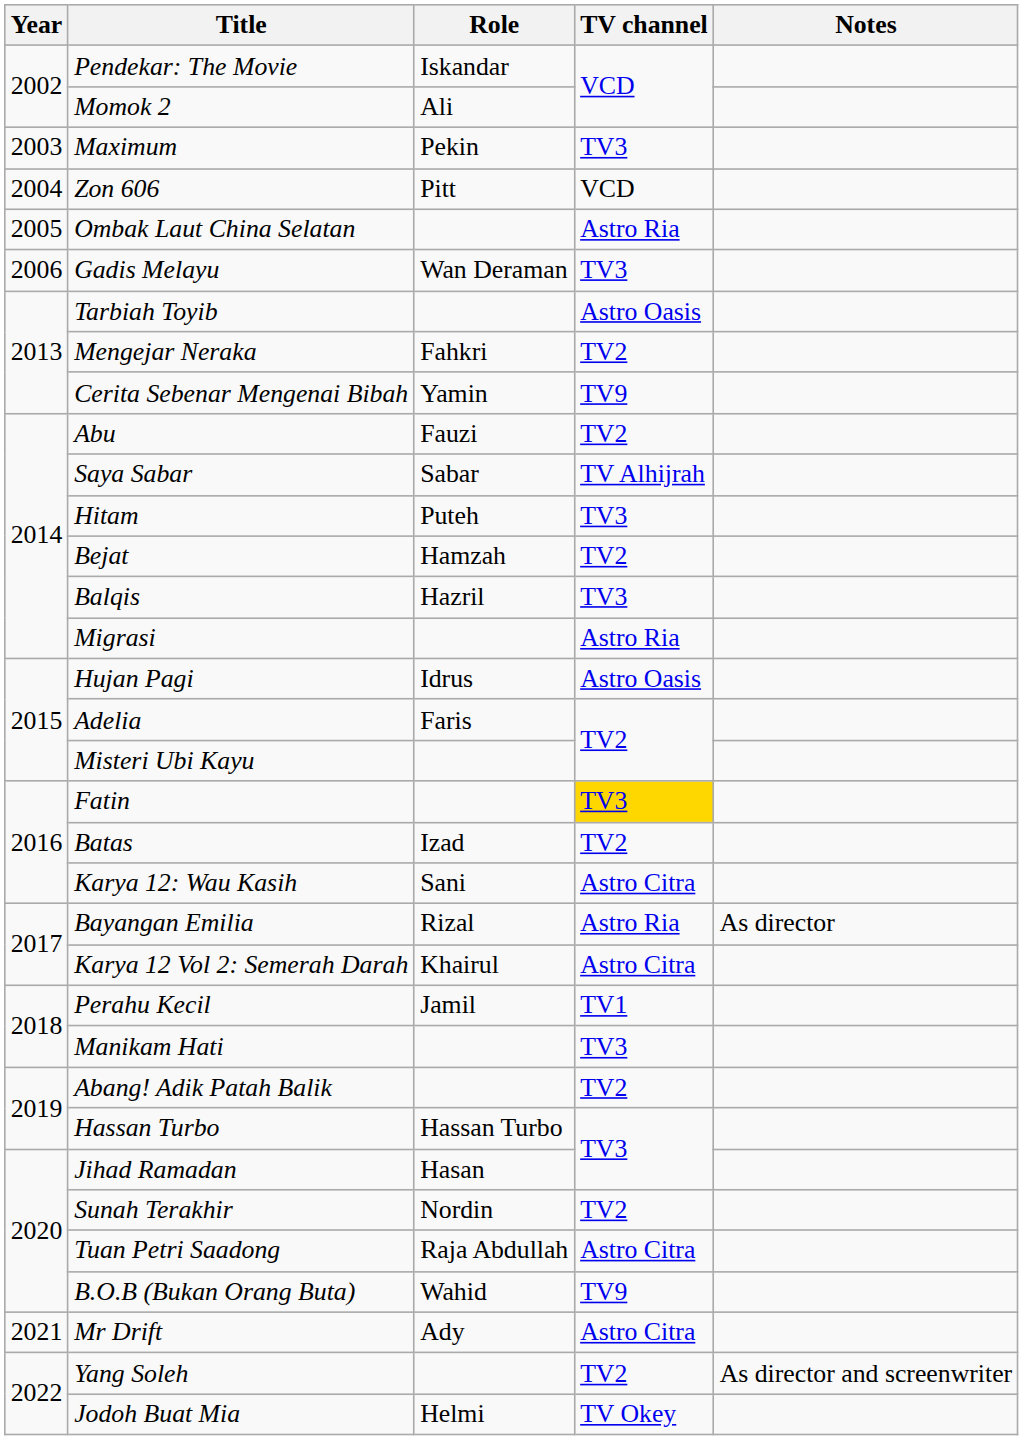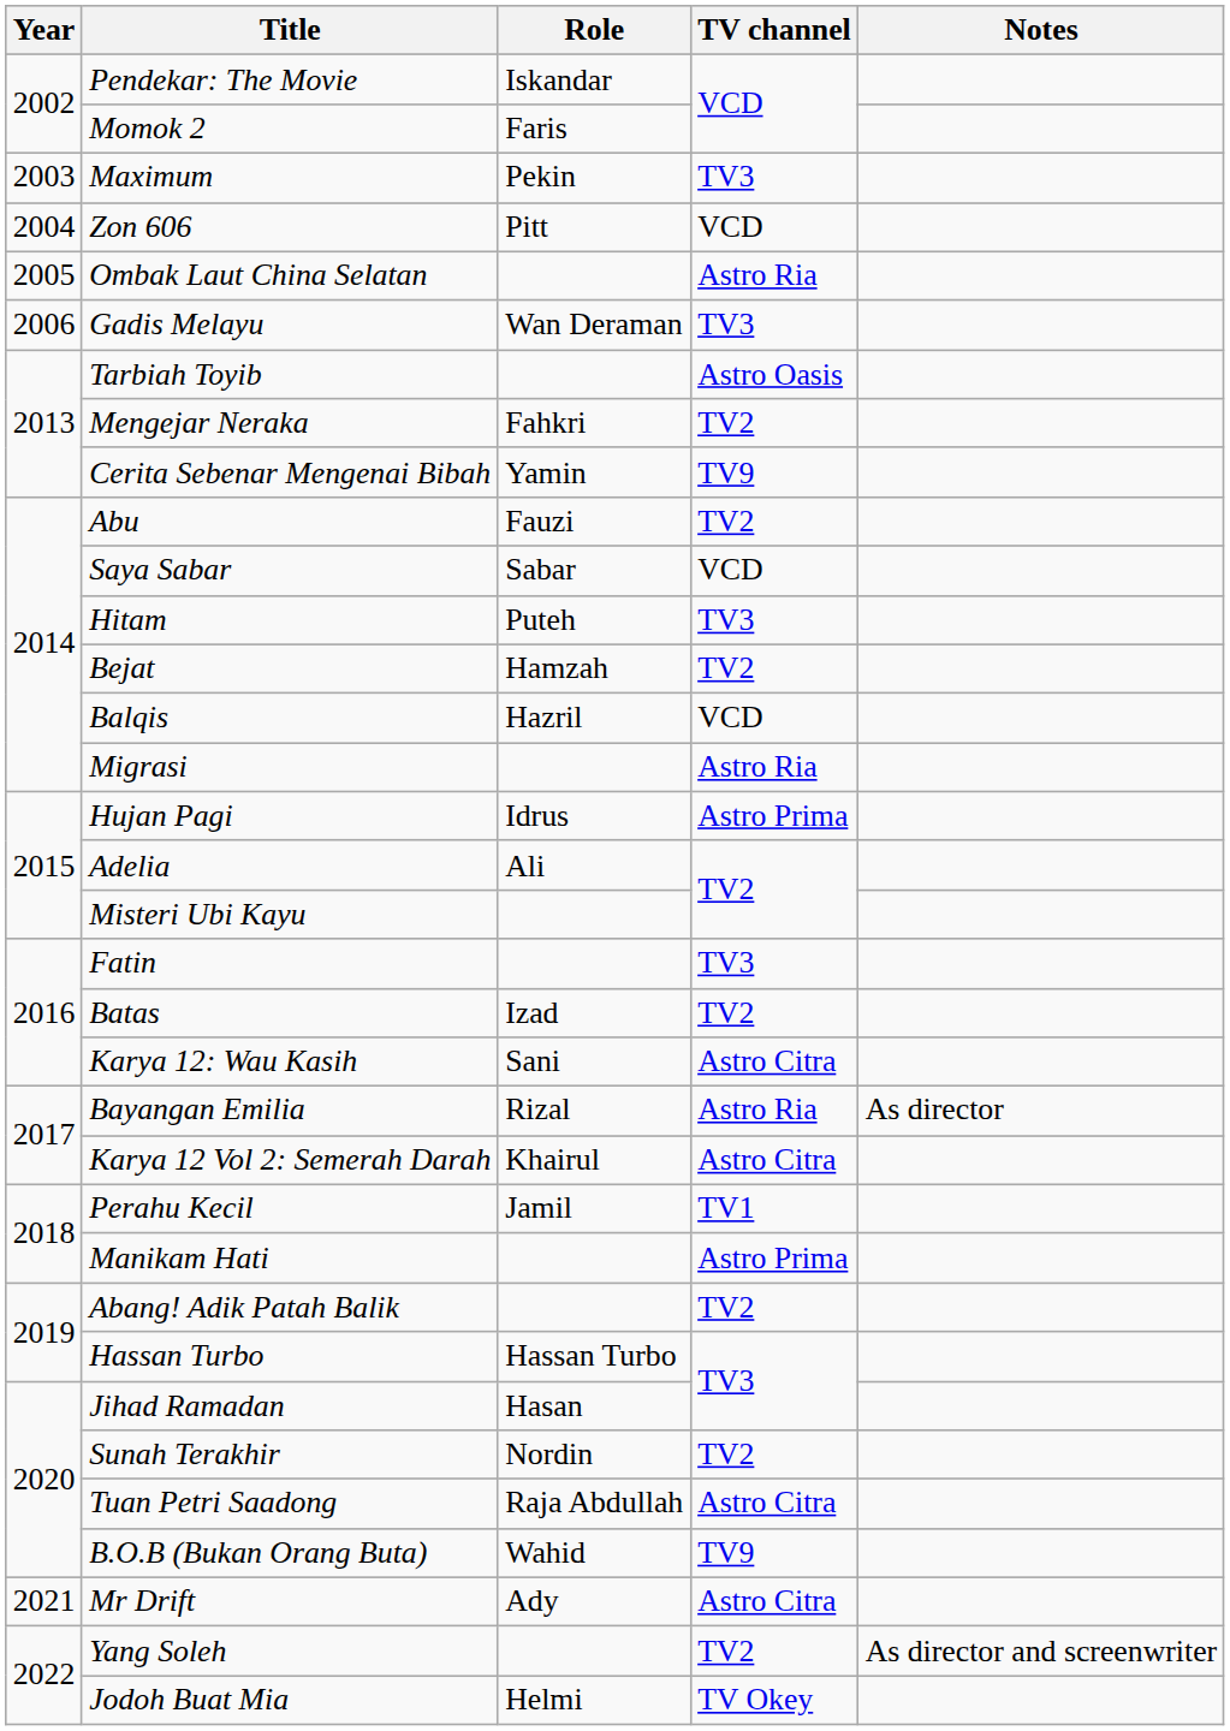Momok 2 | Role: Ali -> Faris
Saya Sabar | TV channel: TV Alhijrah -> VCD
Balqis | TV channel: TV3 -> VCD
Hujan Pagi | TV channel: Astro Oasis -> Astro Prima
Adelia | Role: Faris -> Ali
Fatin | TV channel: gold background -> no background
Manikam Hati | TV channel: TV3 -> Astro Prima
